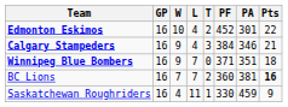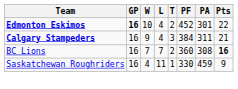Edmonton Eskimos | GP: normal -> bold
Calgary Stampeders | PA: 346 -> 311
- row: Winnipeg Blue Bombers | 16 | 9 | 7 | 0 | 371 | 351 | 18
BC Lions | PA: 381 -> 308
